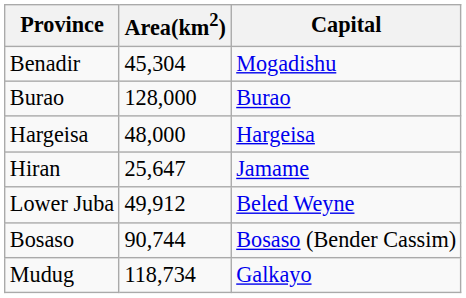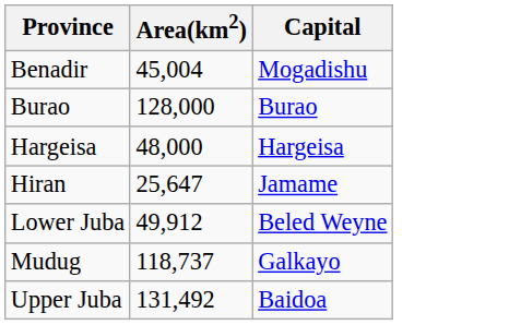Benadir | Area(km2): 45,304 -> 45,004
- row: Bosaso | 90,744 | Bosaso (Bender Cassim)
Mudug | Area(km2): 118,734 -> 118,737
+ row: Upper Juba | 131,492 | Baidoa
